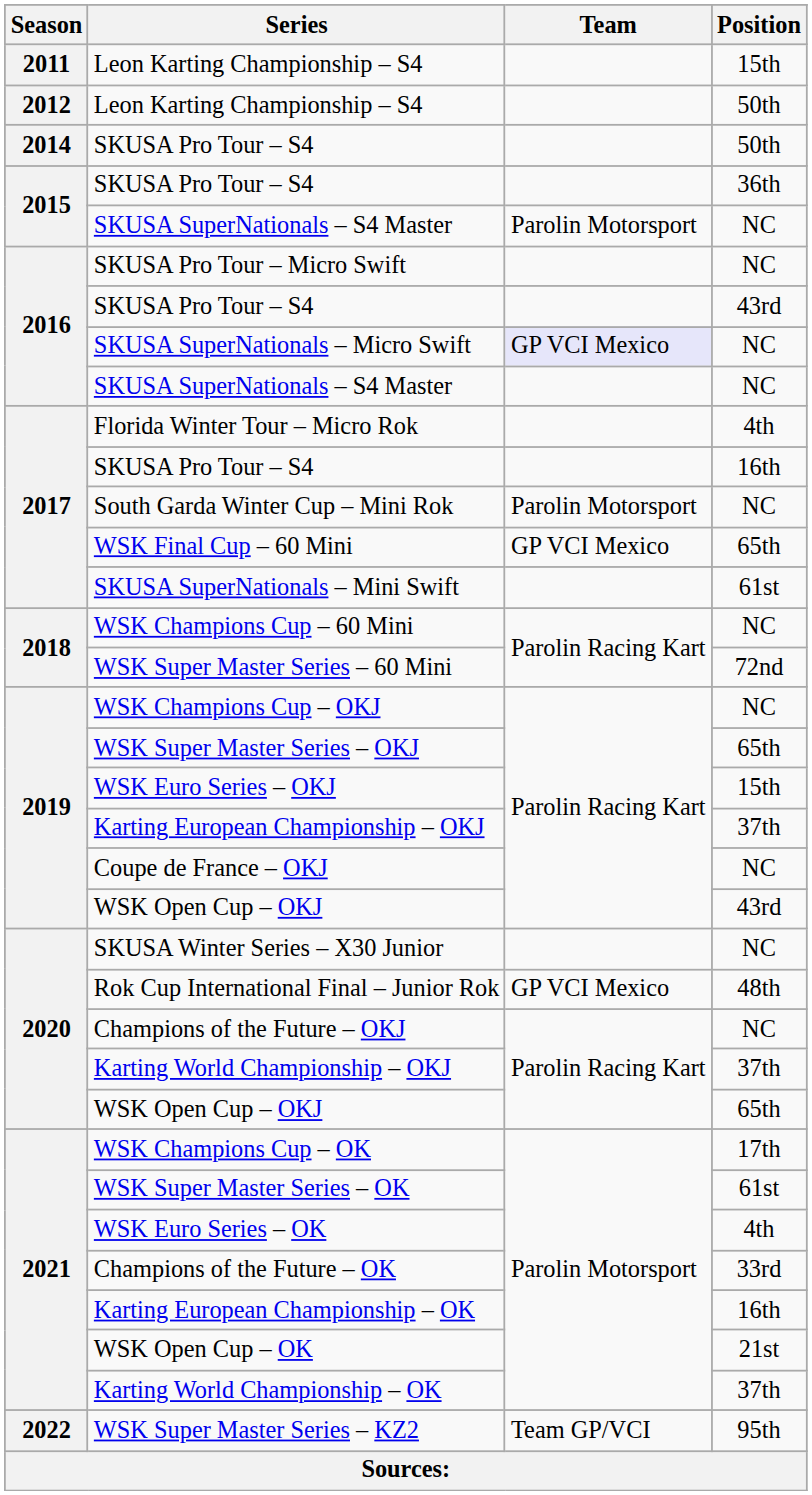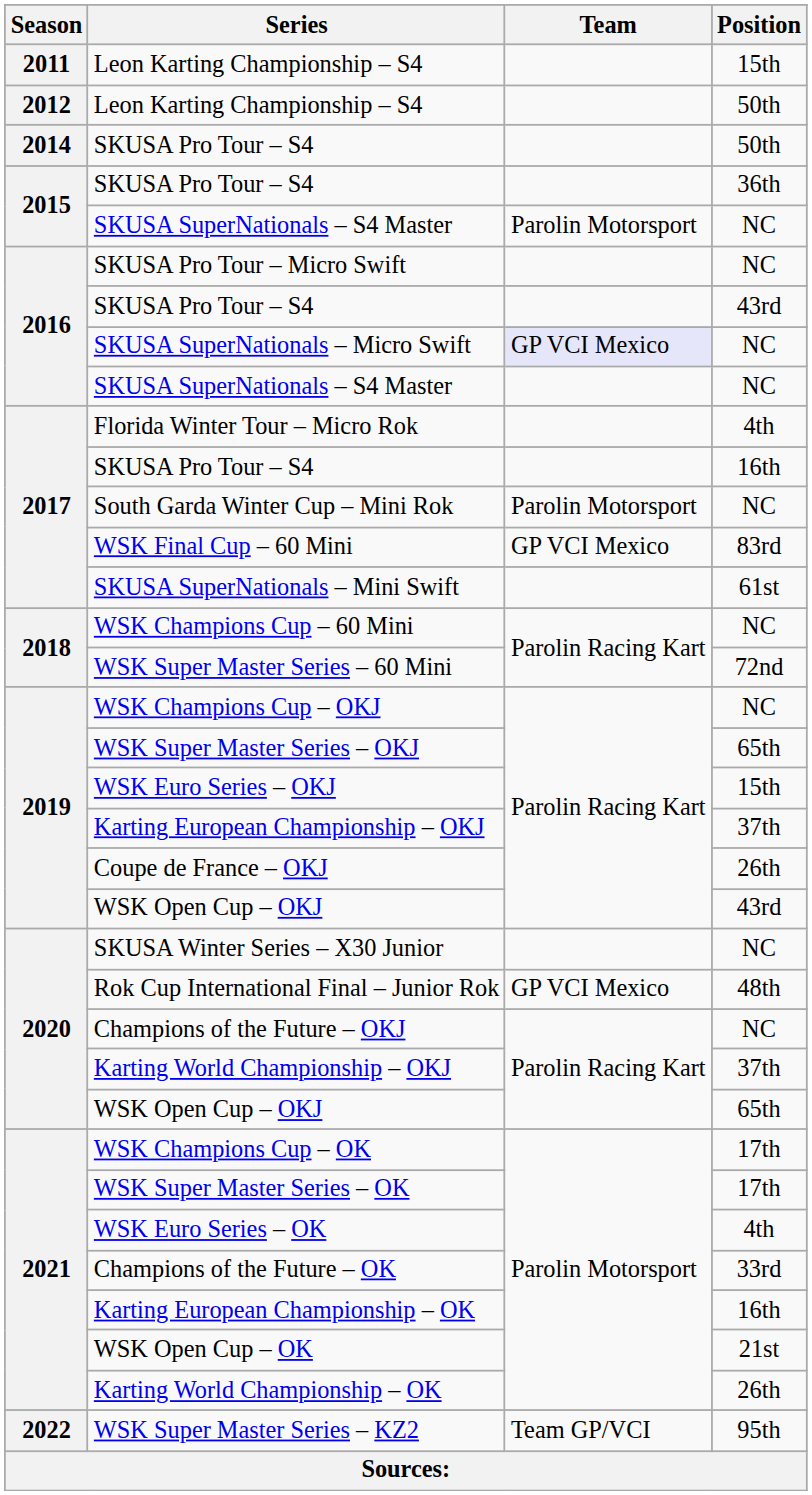WSK Final Cup – 60 Mini | Position: 65th -> 83rd
Coupe de France – OKJ | Position: NC -> 26th
WSK Super Master Series – OK | Position: 61st -> 17th
Karting World Championship – OK | Position: 37th -> 26th
